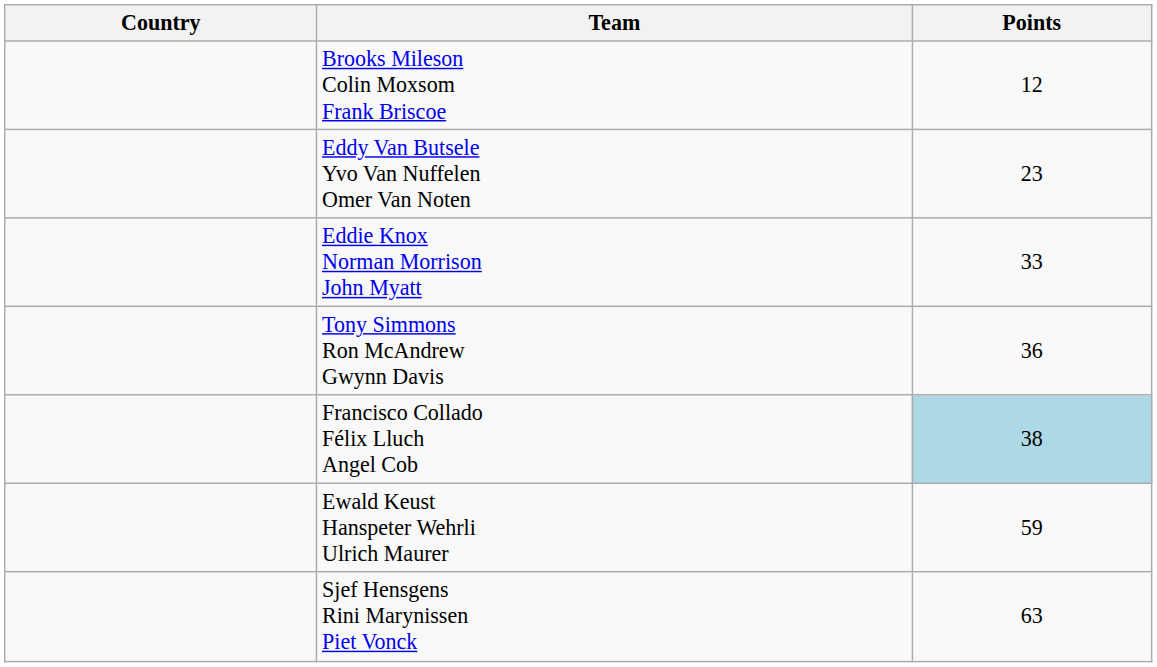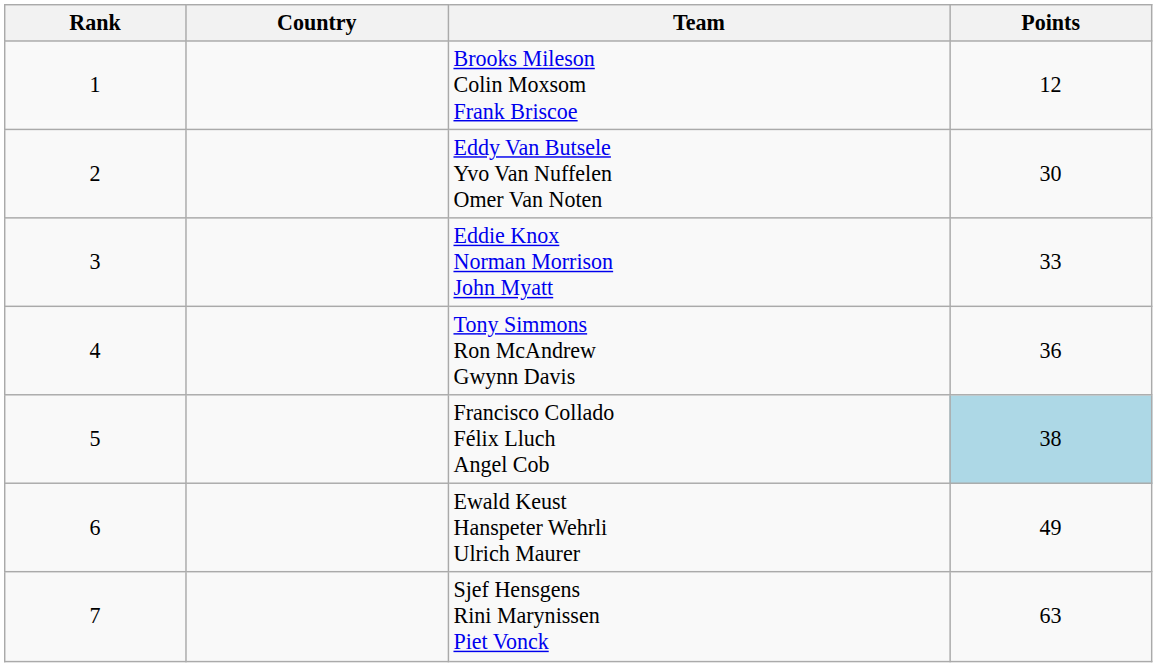+ column: Rank | 1 | 2 | 3 | 4 | 5 | 6 | 7
Eddy Van Butsele Yvo Van Nuffelen Omer Van Noten | Points: 23 -> 30
Ewald Keust Hanspeter Wehrli Ulrich Maurer | Points: 59 -> 49
